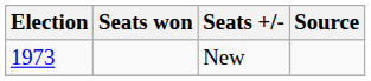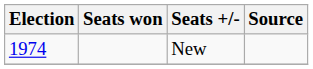New | Election: 1973 -> 1974
